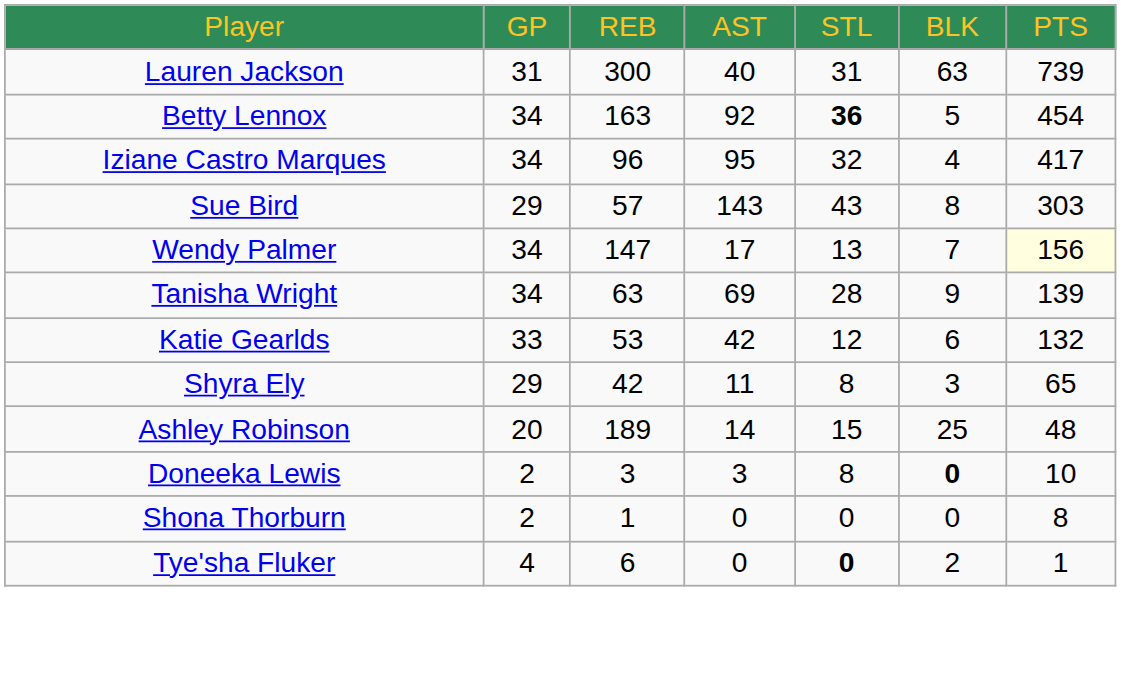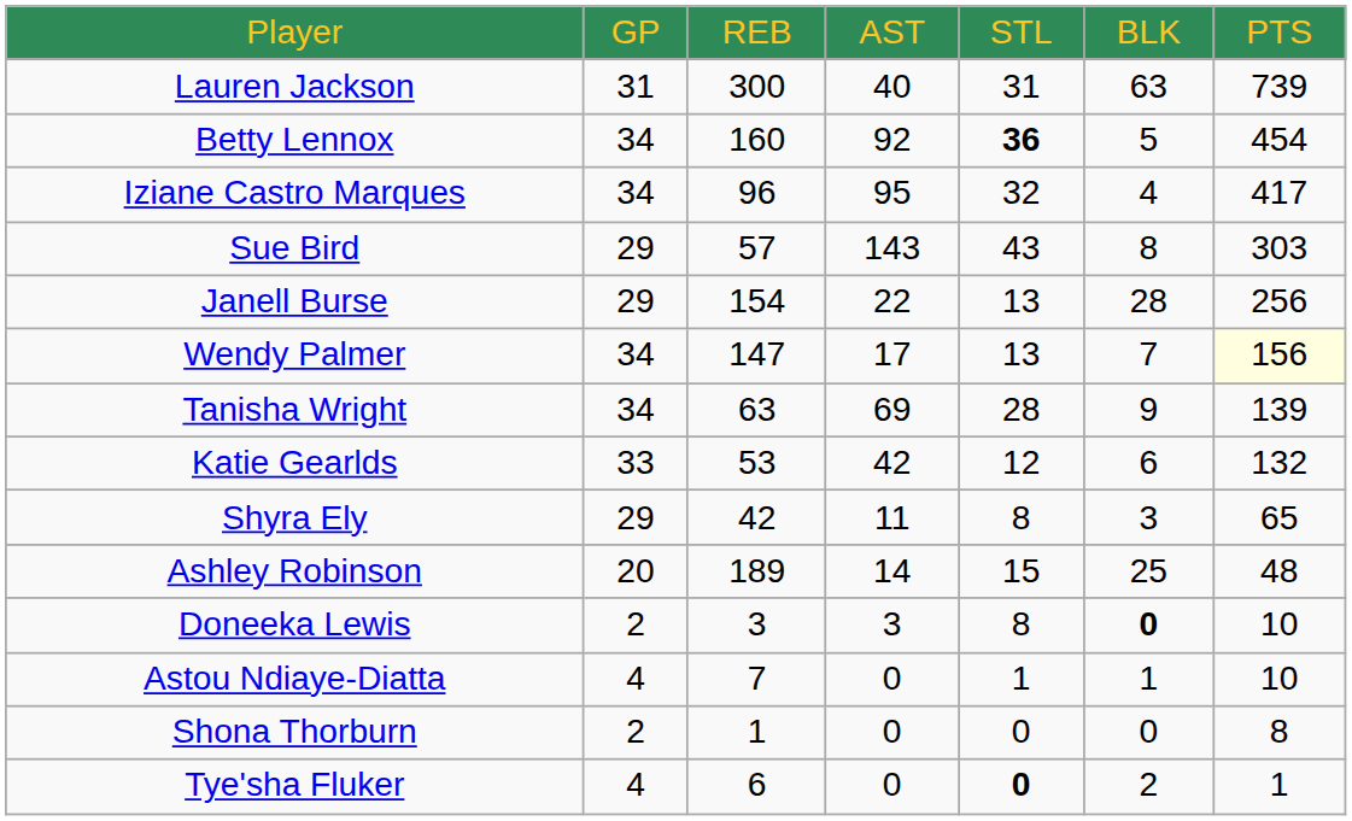Betty Lennox | column 3: 163 -> 160
+ row: Janell Burse | 29 | 154 | 22 | 13 | 28 | 256
+ row: Astou Ndiaye-Diatta | 4 | 7 | 0 | 1 | 1 | 10
